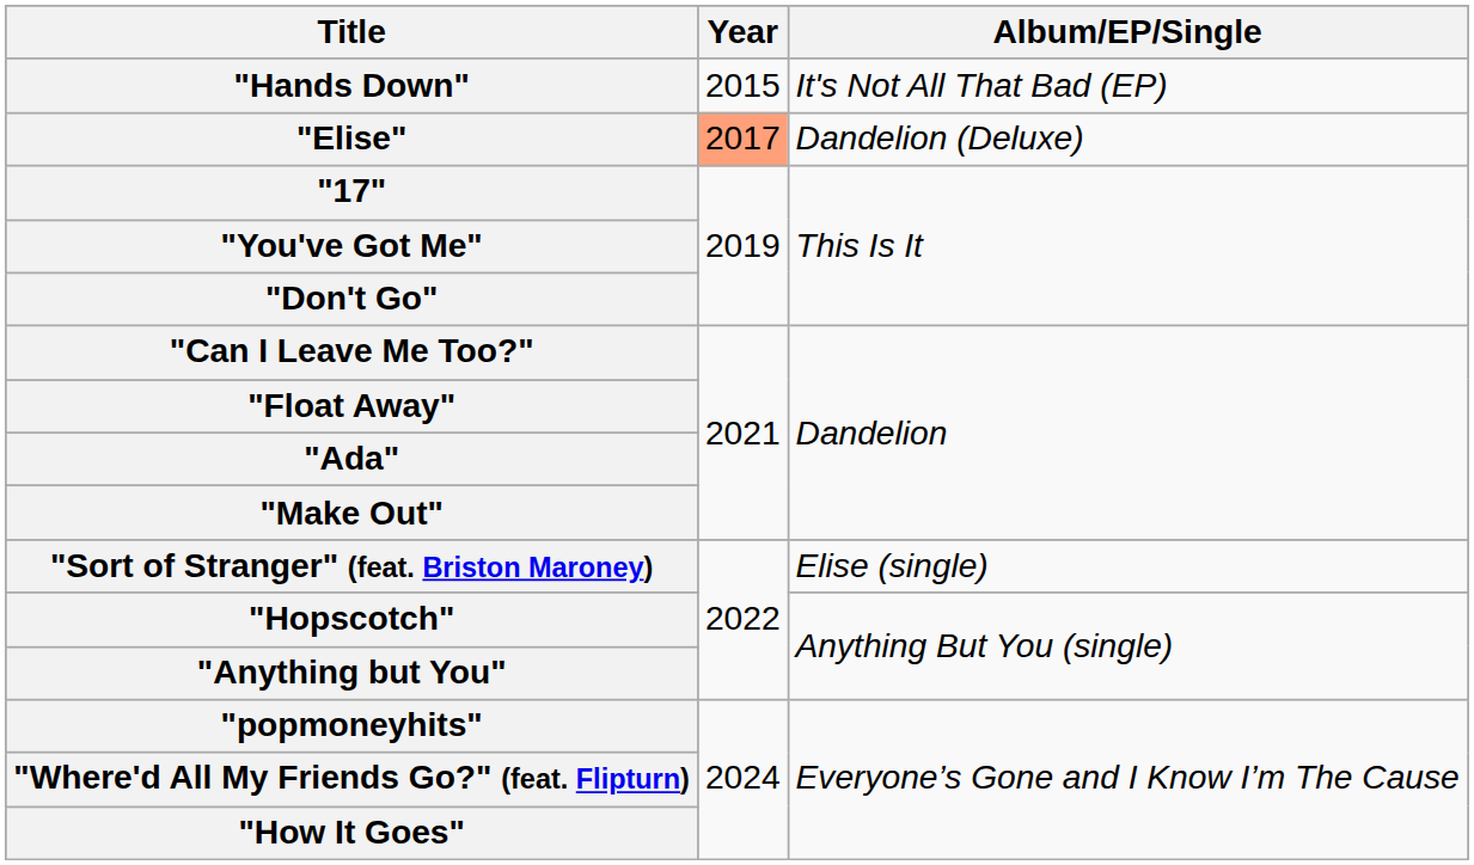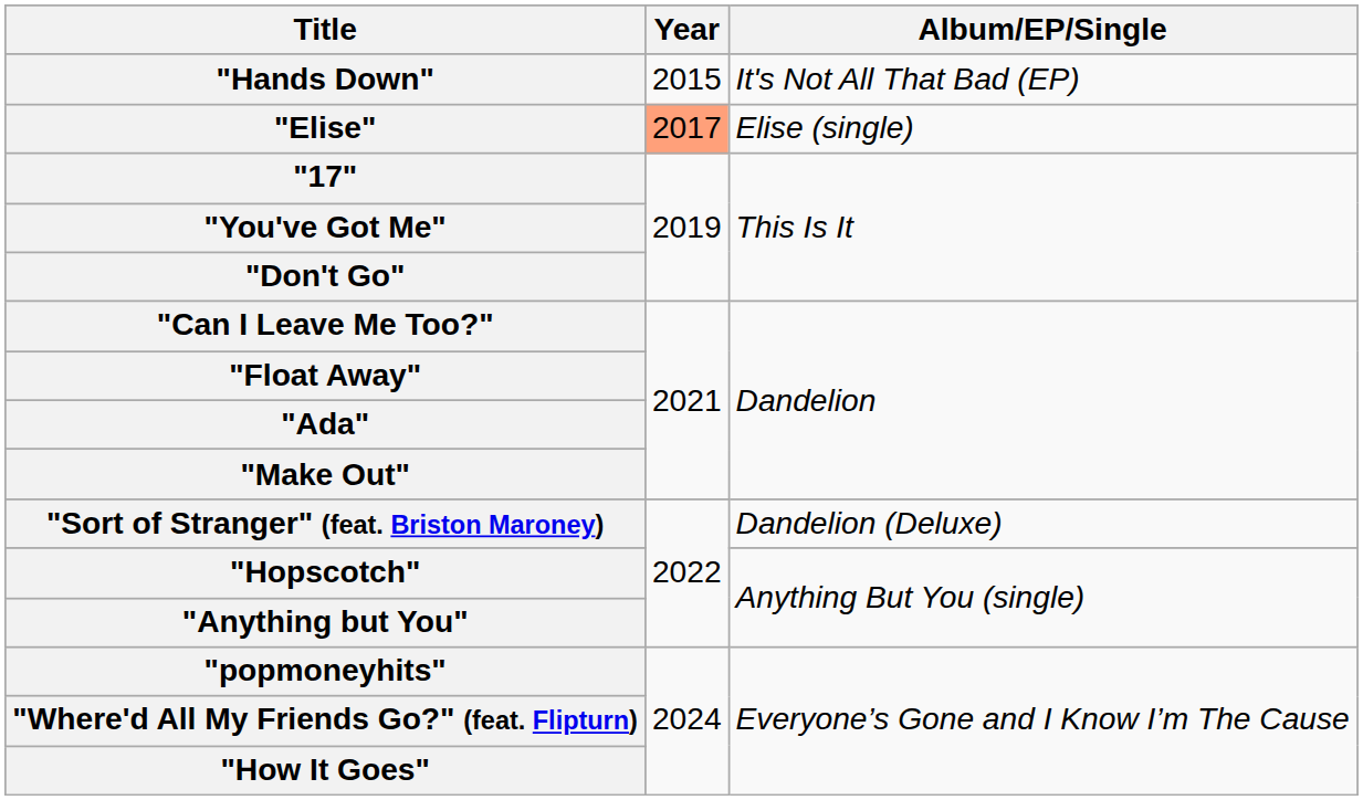"Elise" | Album/EP/Single: Dandelion (Deluxe) -> Elise (single)
"Sort of Stranger" (feat. Briston Maroney) | Album/EP/Single: Elise (single) -> Dandelion (Deluxe)
